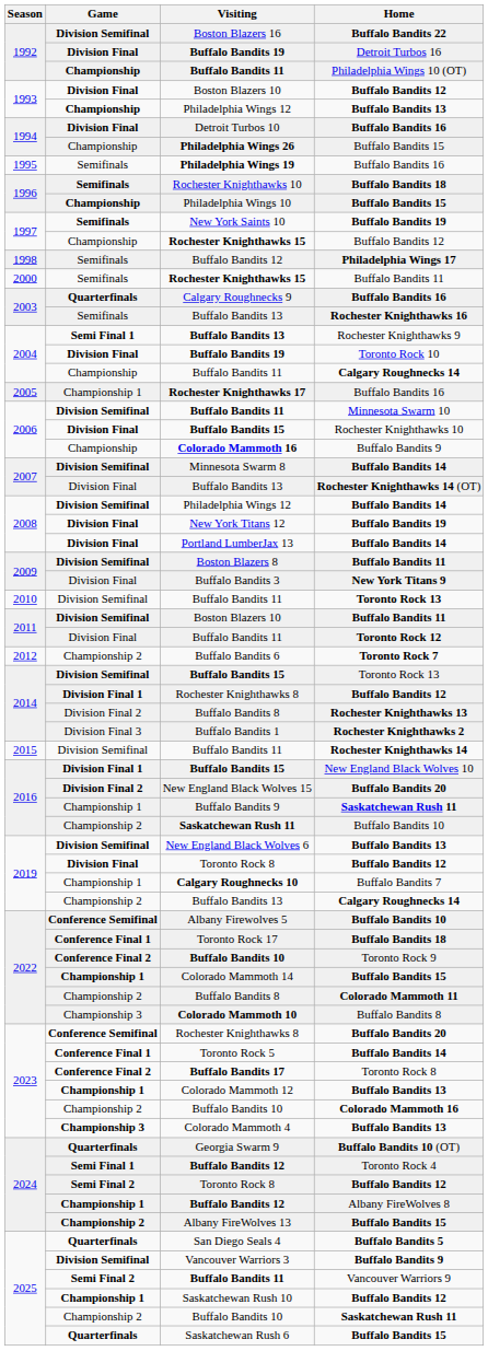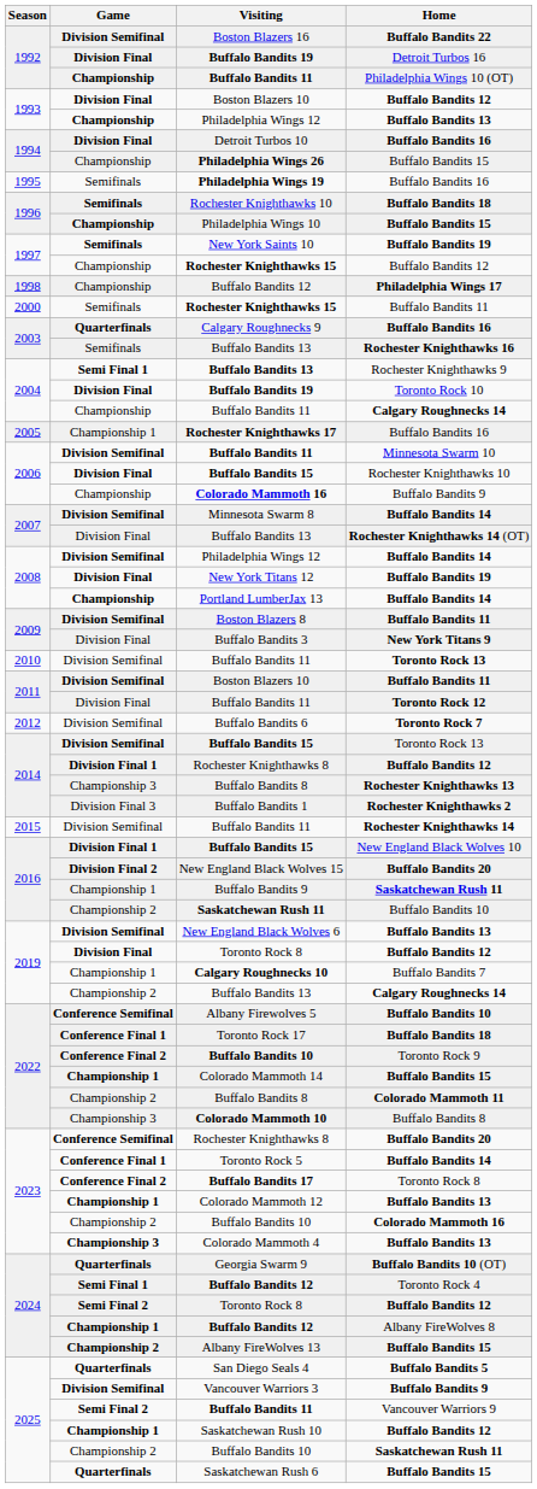Buffalo Bandits 12 / Philadelphia Wings 17 | Game: Semifinals -> Championship
Portland LumberJax 13 | Game: Division Final -> Championship
Buffalo Bandits 6 | Game: Championship 2 -> Division Semifinal
Buffalo Bandits 8 / Rochester Knighthawks 13 | Game: Division Final 2 -> Championship 3
